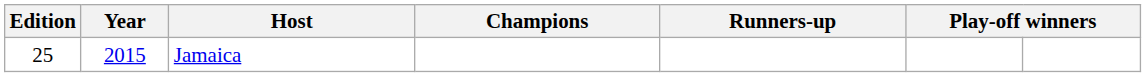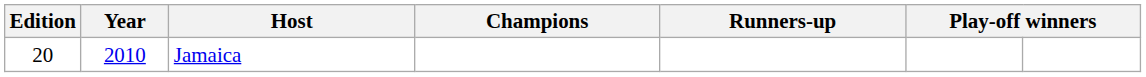Jamaica | Edition: 25 -> 20
Jamaica | Year: 2015 -> 2010
